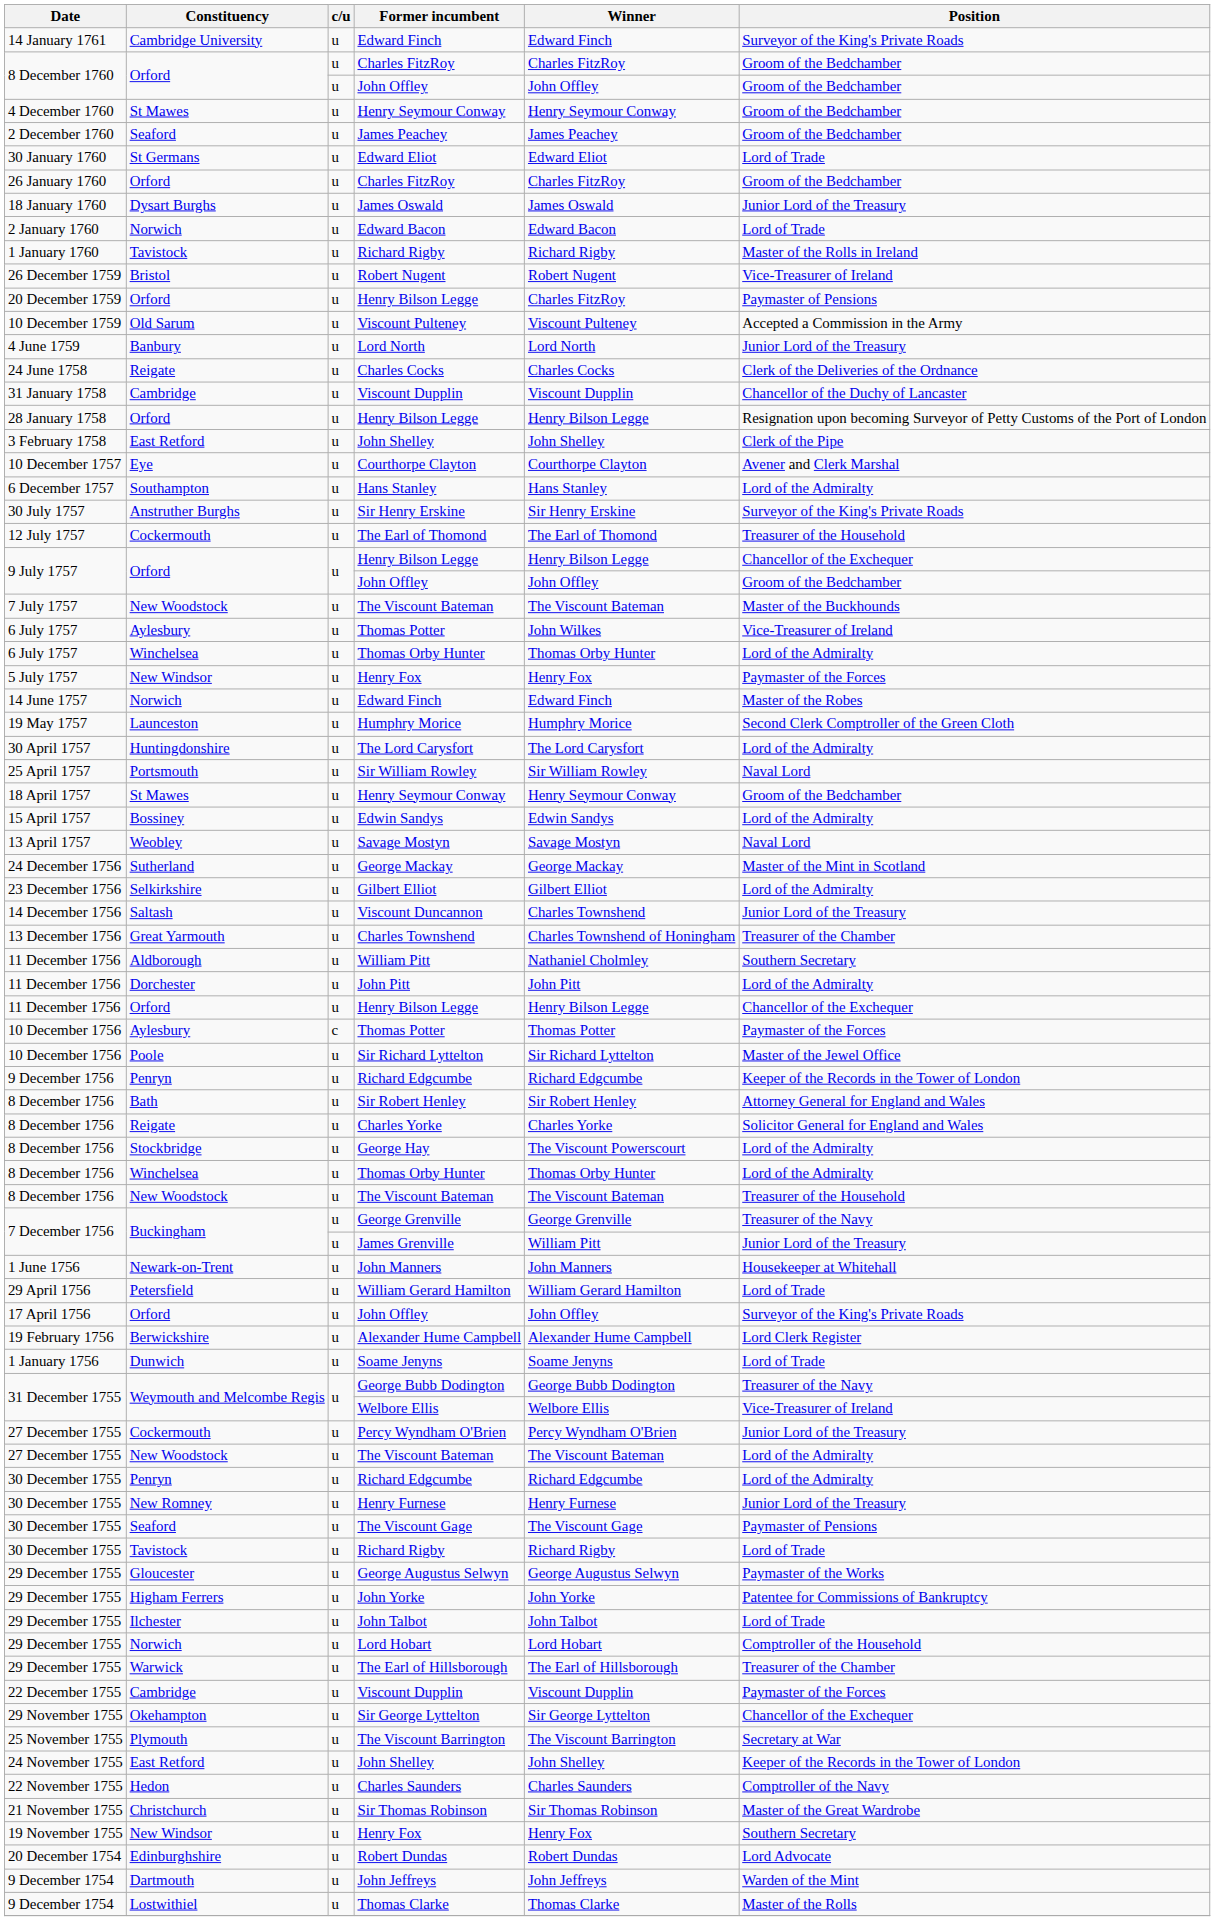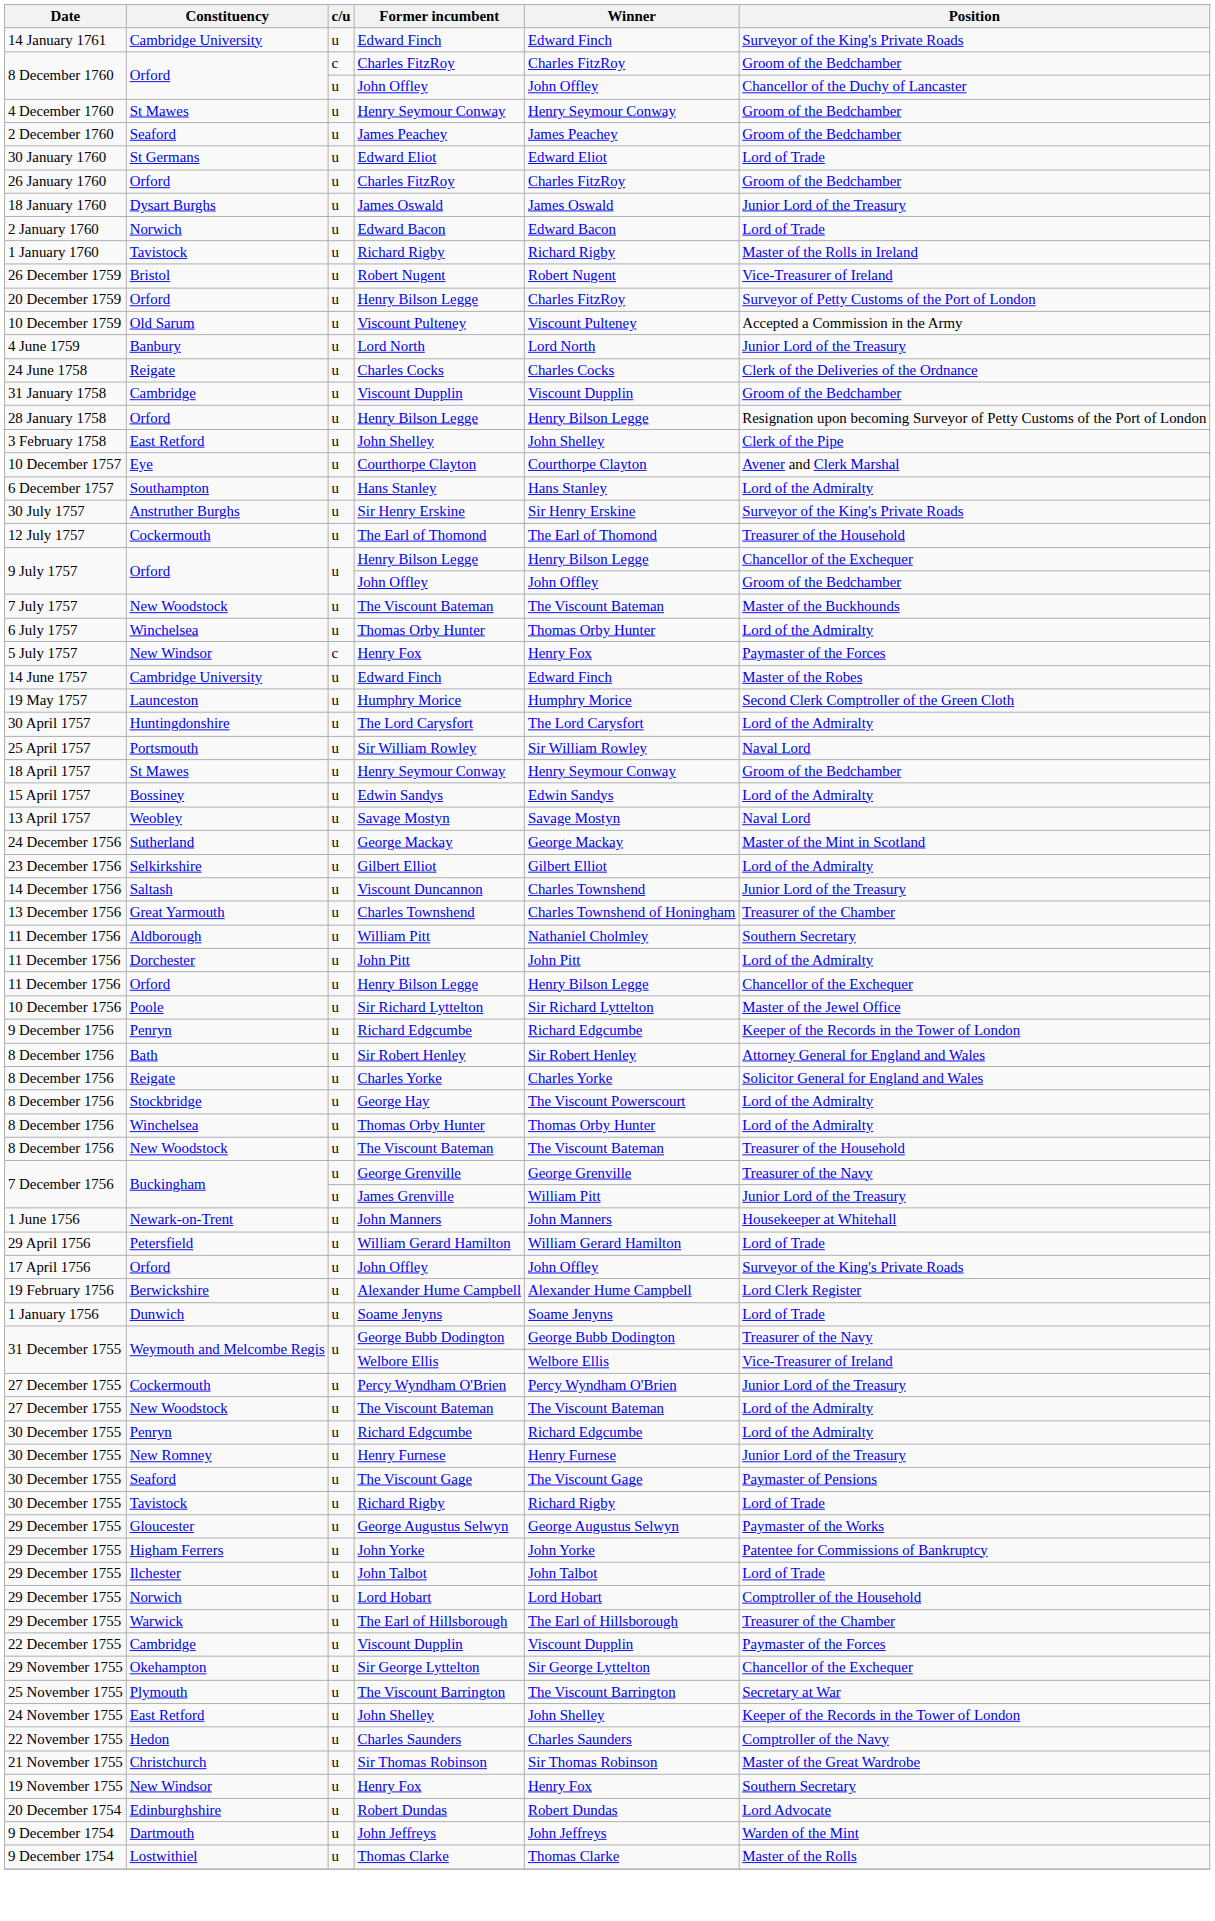8 December 1760 / Charles FitzRoy | c/u: u -> c
8 December 1760 / John Offley | Position: Groom of the Bedchamber -> Chancellor of the Duchy of Lancaster
20 December 1759 / Henry Bilson Legge | Position: Paymaster of Pensions -> Surveyor of Petty Customs of the Port of London
31 January 1758 / Viscount Dupplin | Position: Chancellor of the Duchy of Lancaster -> Groom of the Bedchamber
- row: 6 July 1757 | Aylesbury | u | Thomas Potter | John Wilkes | Vice-Treasurer of Ireland
5 July 1757 / Henry Fox | c/u: u -> c
14 June 1757 / Edward Finch | Constituency: Norwich -> Cambridge University
- row: 10 December 1756 | Aylesbury | c | Thomas Potter | Thomas Potter | Paymaster of the Forces
